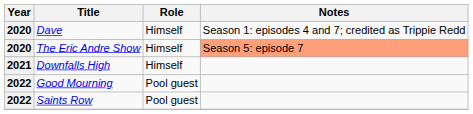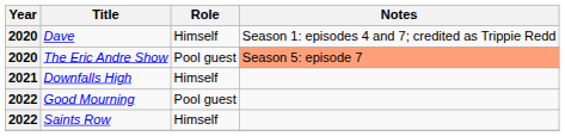The Eric Andre Show | Role: Himself -> Pool guest
Saints Row | Role: Pool guest -> Himself
